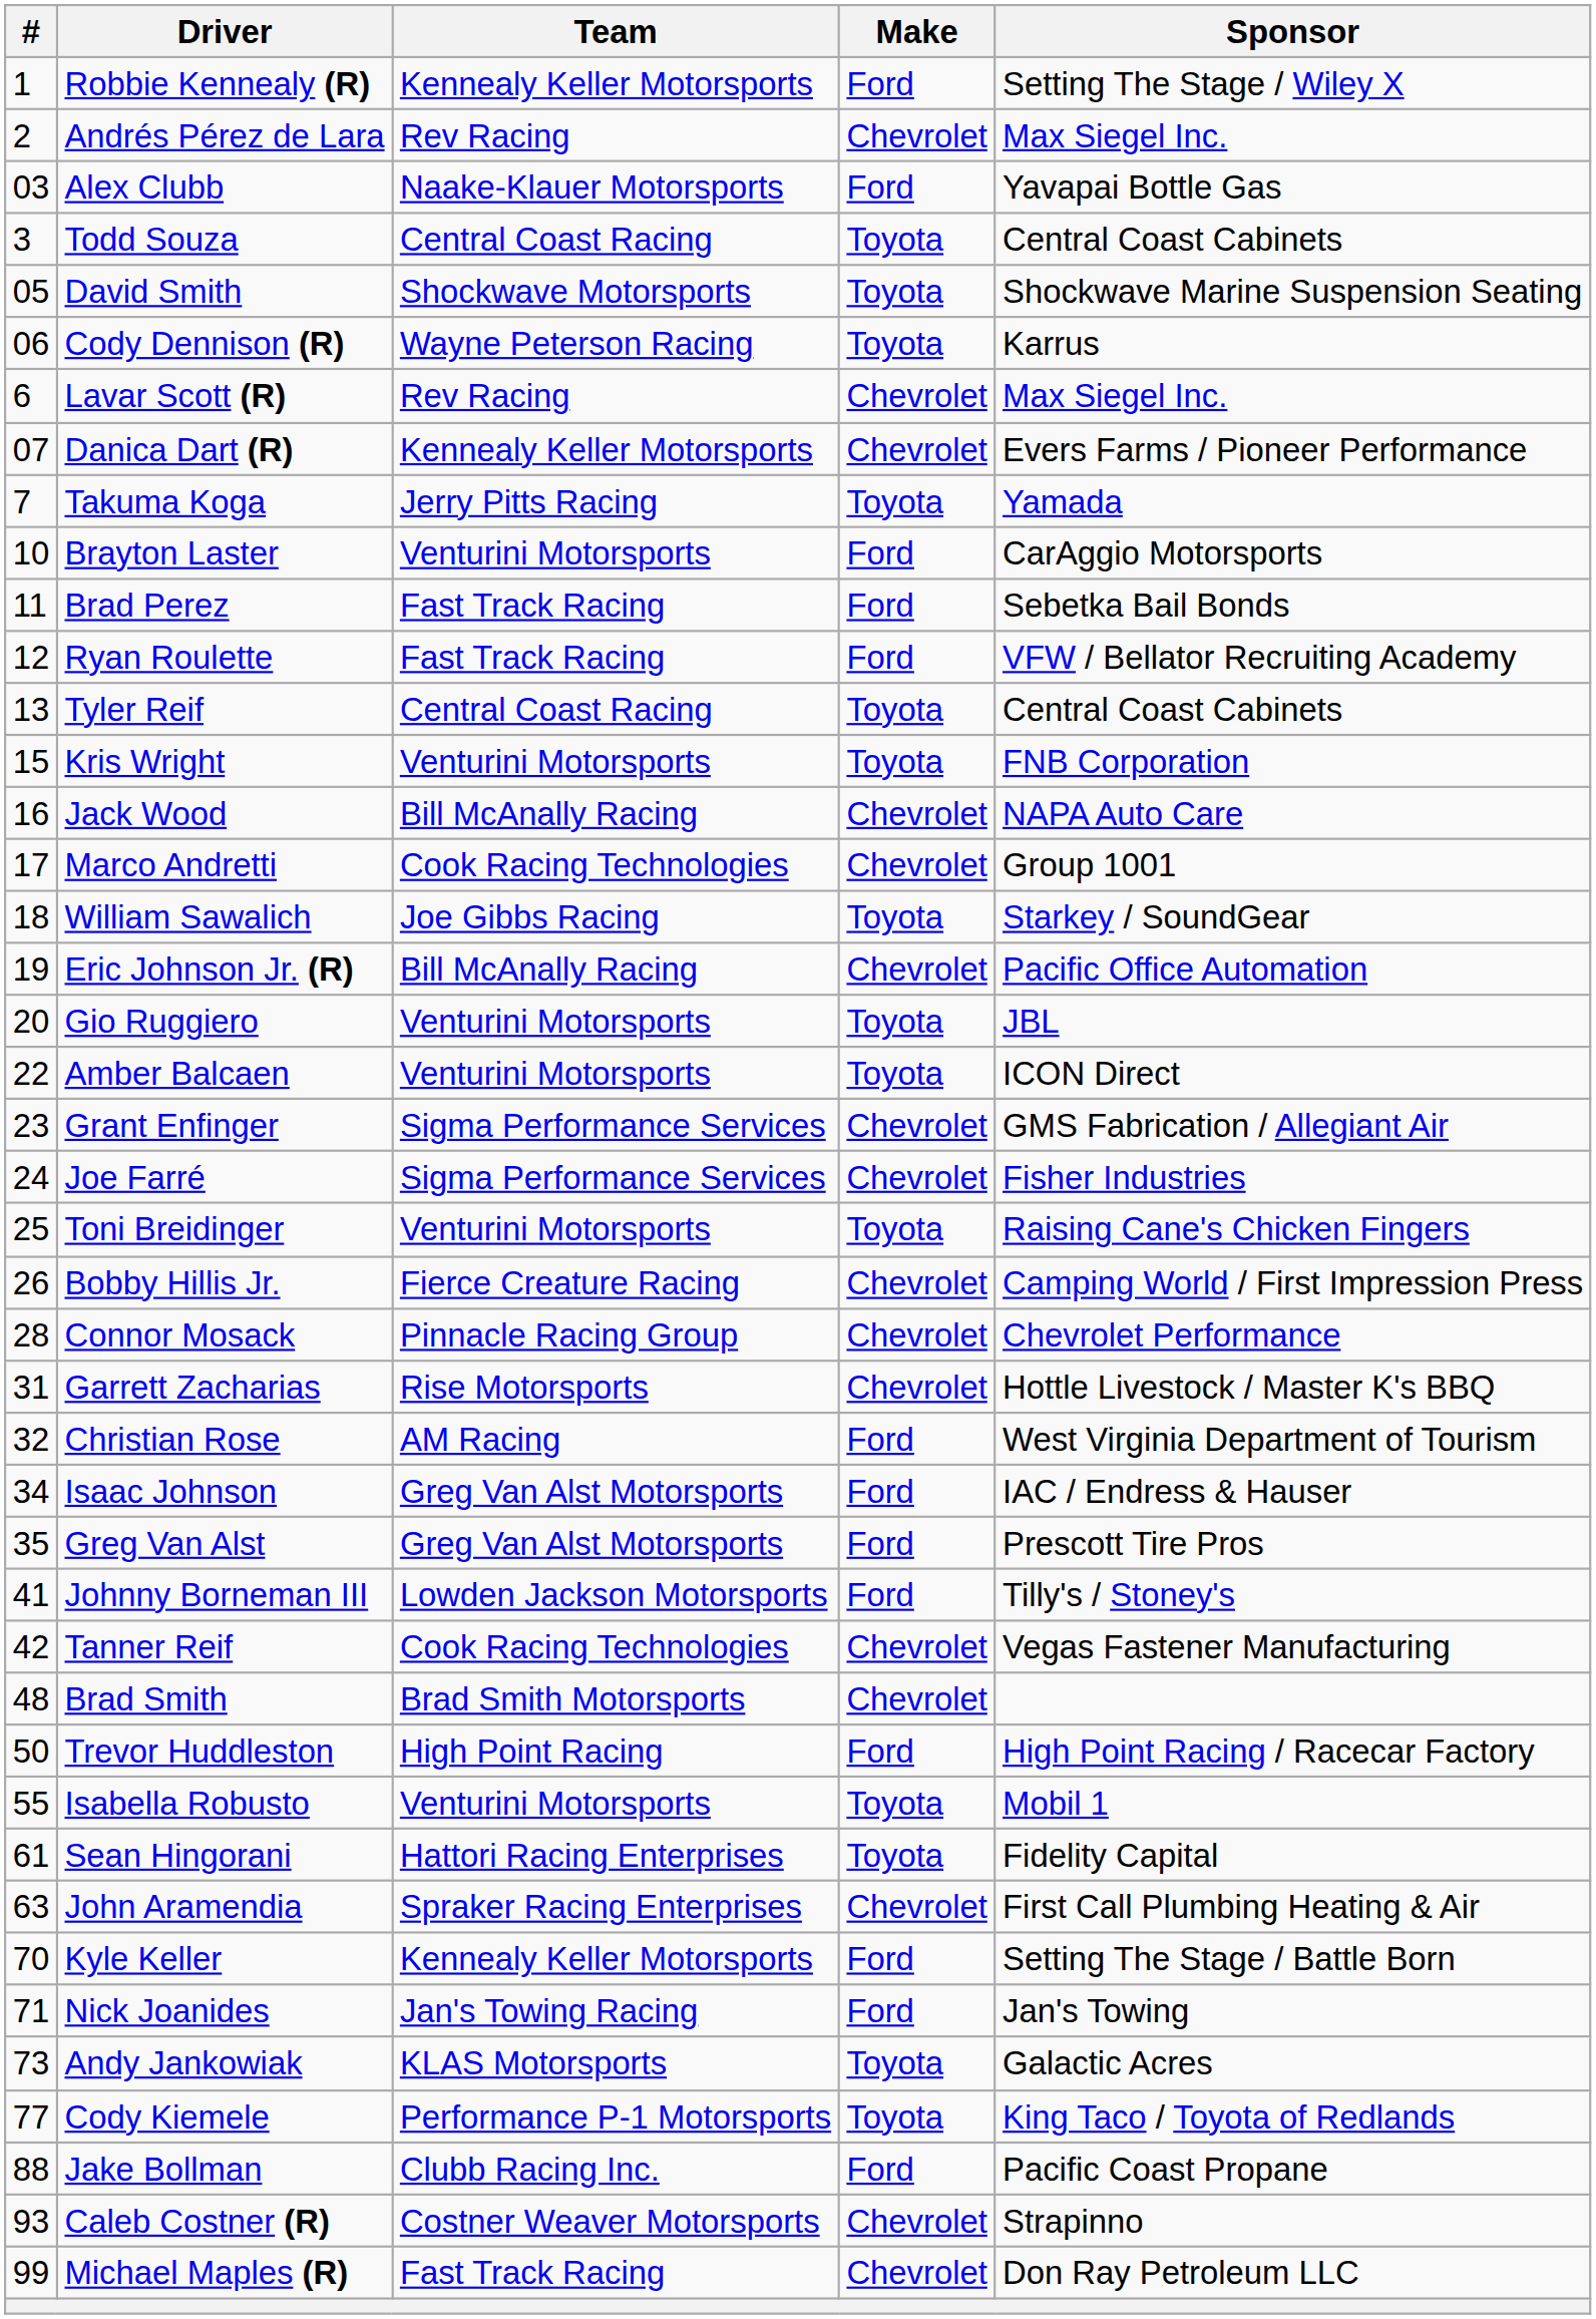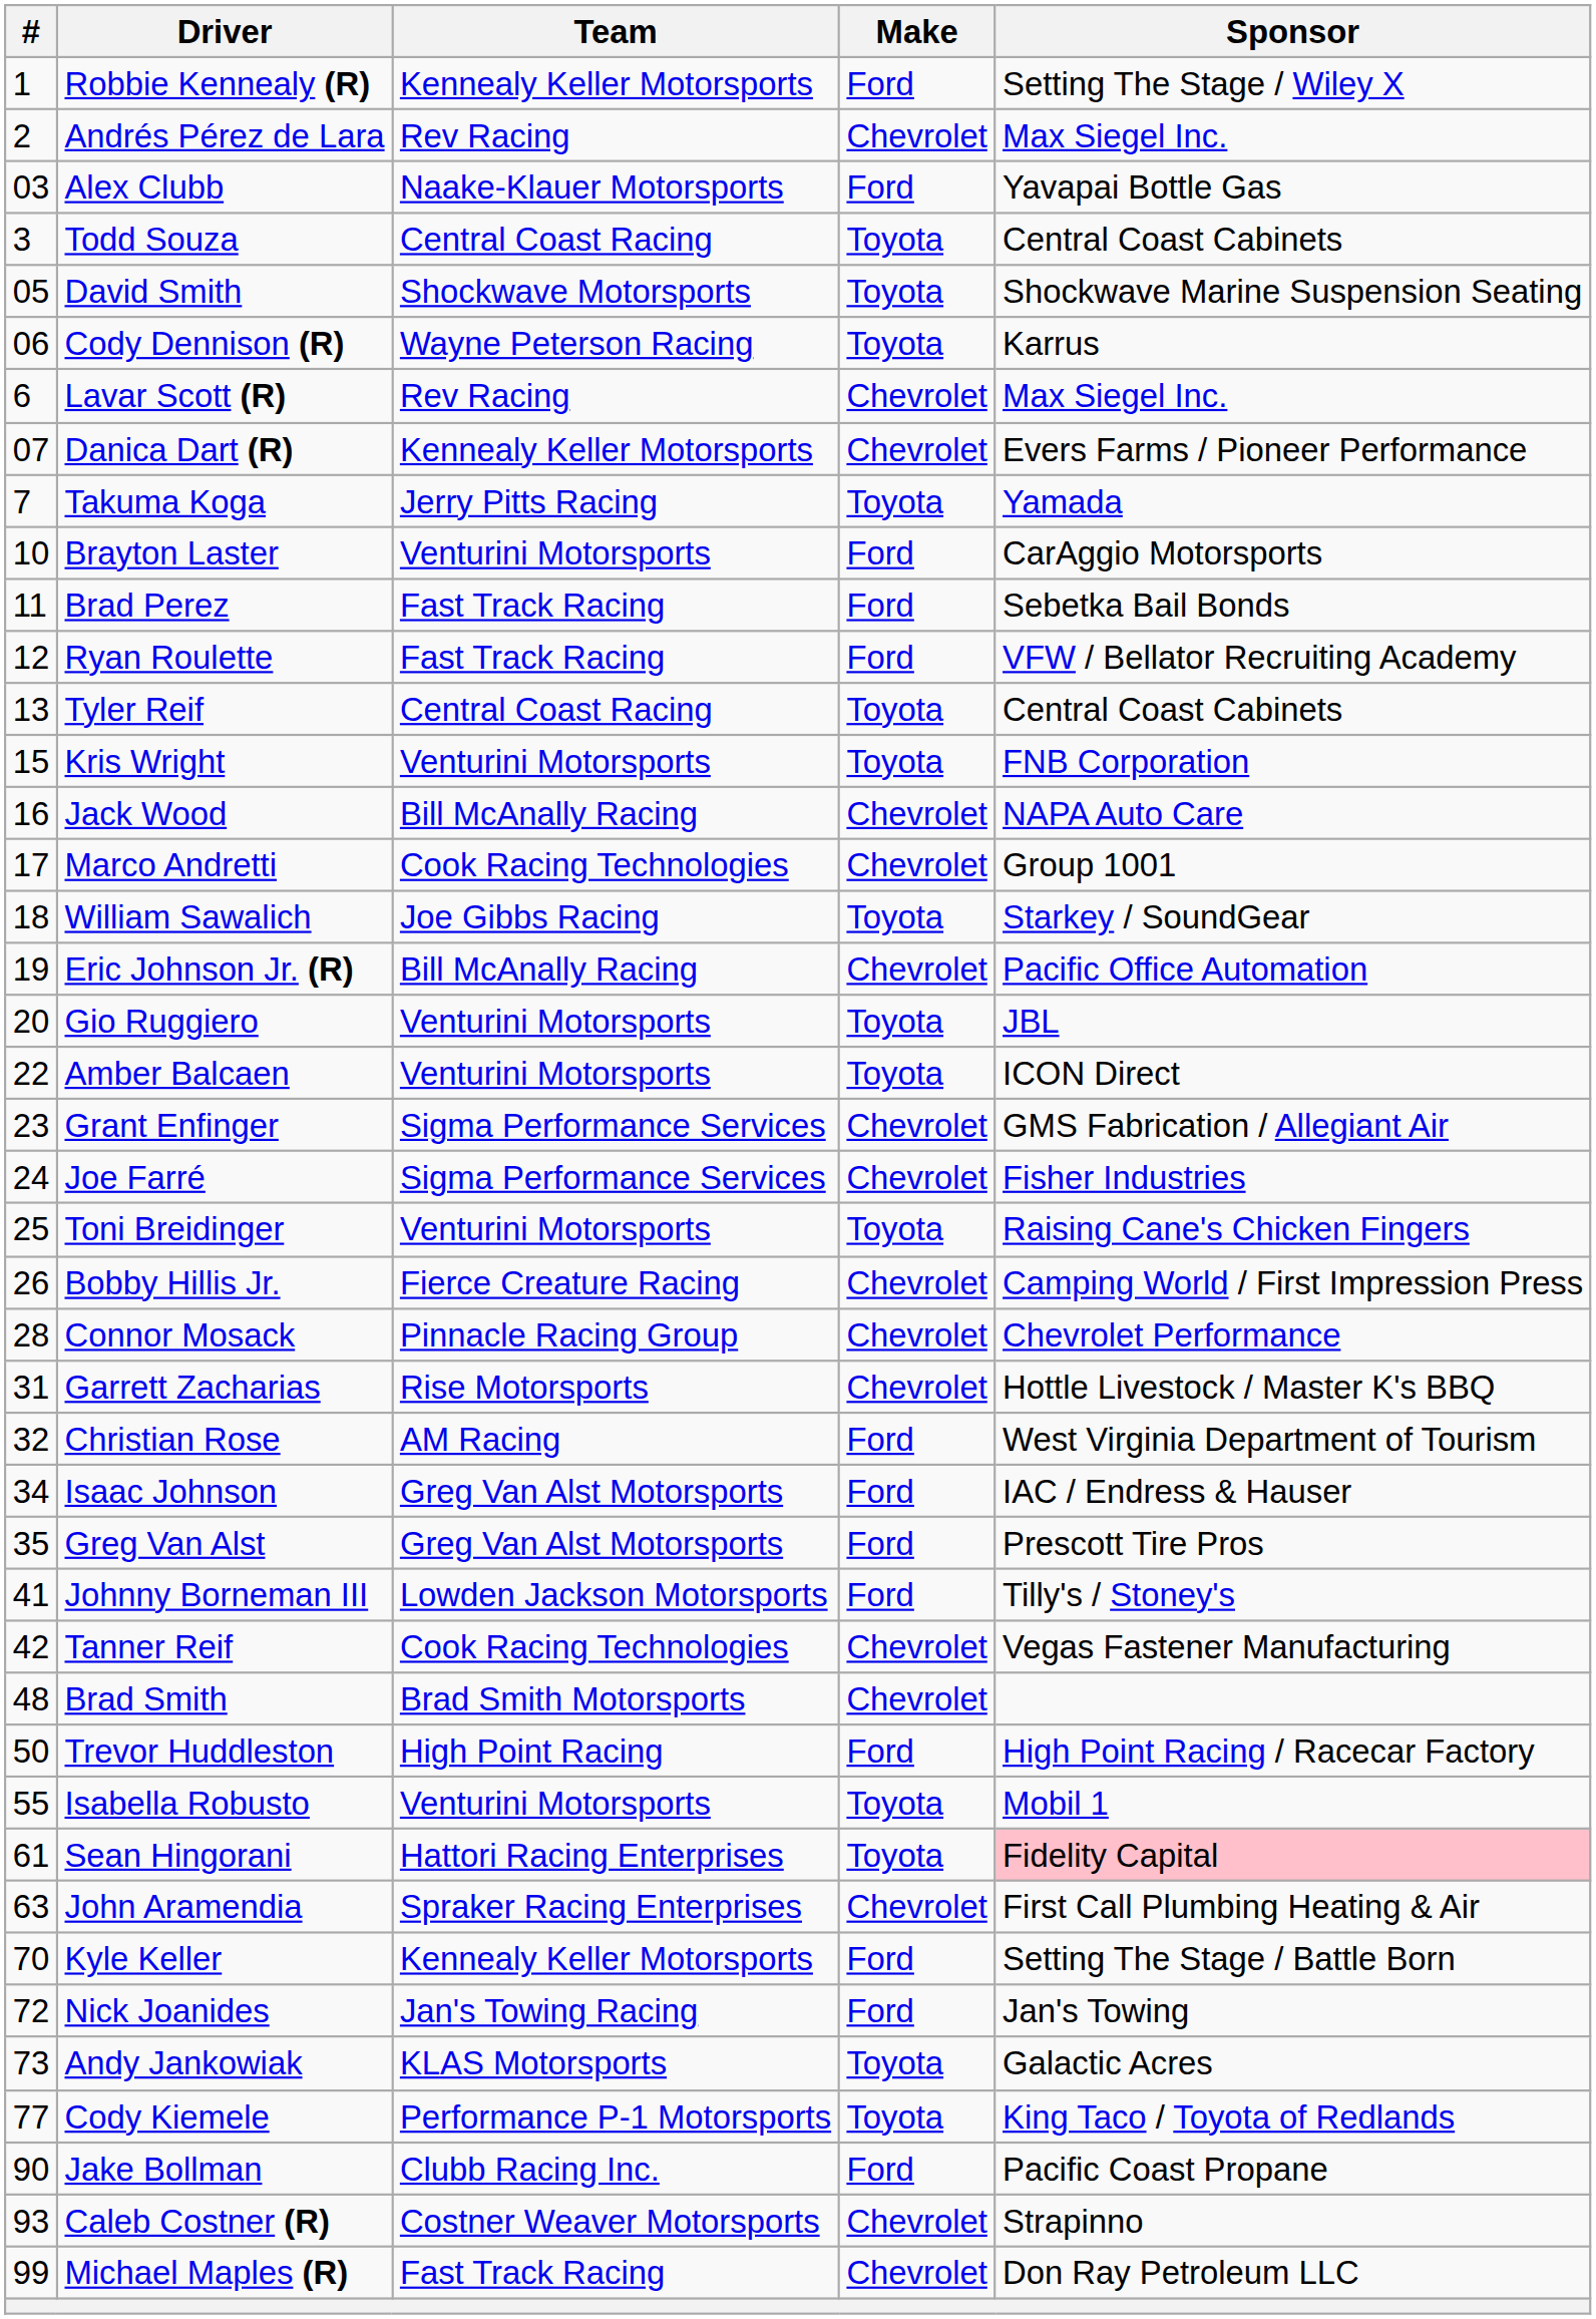Sean Hingorani | Sponsor: no background -> pink background
Nick Joanides | #: 71 -> 72
Jake Bollman | #: 88 -> 90
